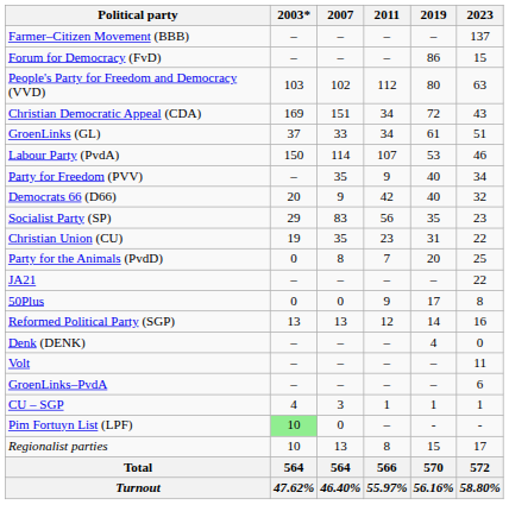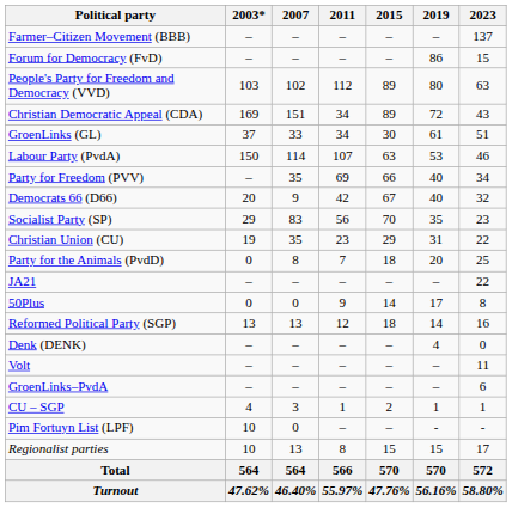+ column: 2015 | – | – | 89 | 89 | 30 | 63 | 66 | 67 | 70 | 29 | 18 | – | 14 | 18 | – | – | – | 2 | – | 15 | 570 | 47.76%
Party for Freedom (PVV) | 2011: 9 -> 69
Pim Fortuyn List (LPF) | 2003*: lightgreen background -> no background
